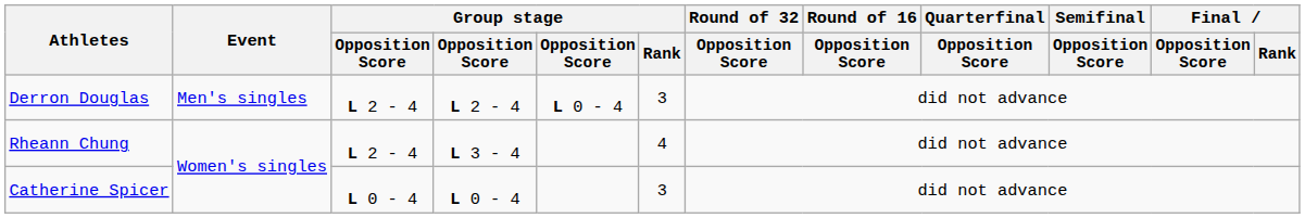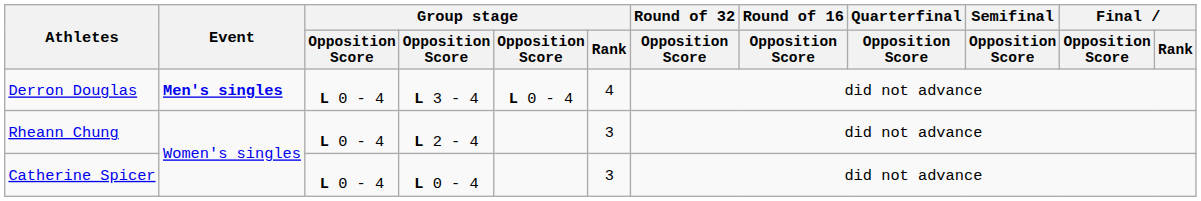Derron Douglas | Event: normal -> bold
Derron Douglas | column 3: L 2 - 4 -> L 0 - 4
Derron Douglas | column 4: L 2 - 4 -> L 3 - 4
Derron Douglas | Group stage / Rank: 3 -> 4
Rheann Chung | column 3: L 2 - 4 -> L 0 - 4
Rheann Chung | column 4: L 3 - 4 -> L 2 - 4
Rheann Chung | Group stage / Rank: 4 -> 3
